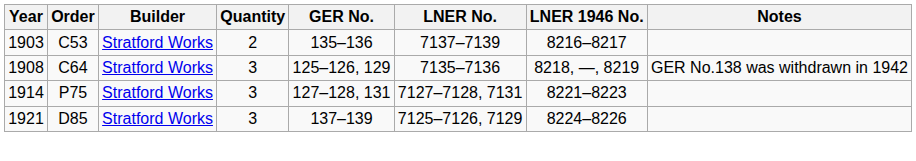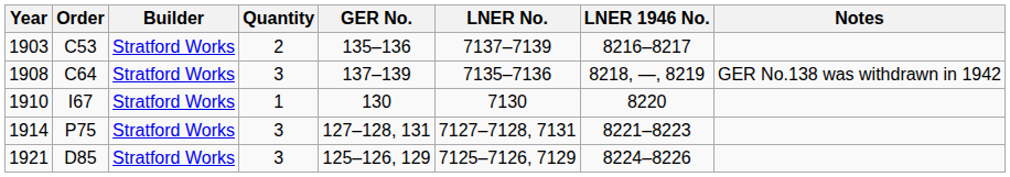1908 | GER No.: 125–126, 129 -> 137–139
+ row: 1910 | I67 | Stratford Works | 1 | 130 | 7130 | 8220
1921 | GER No.: 137–139 -> 125–126, 129
